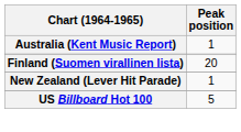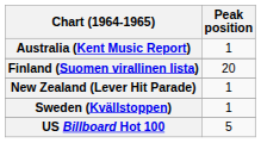+ row: Sweden (Kvällstoppen) | 1
